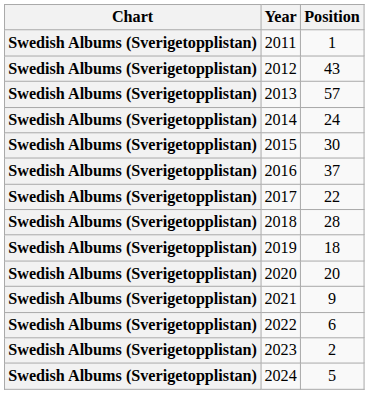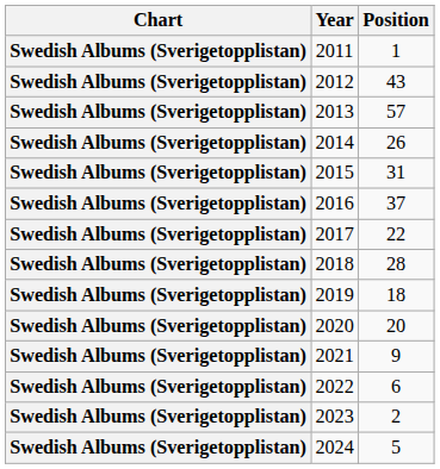2014 | Position: 24 -> 26
2015 | Position: 30 -> 31
